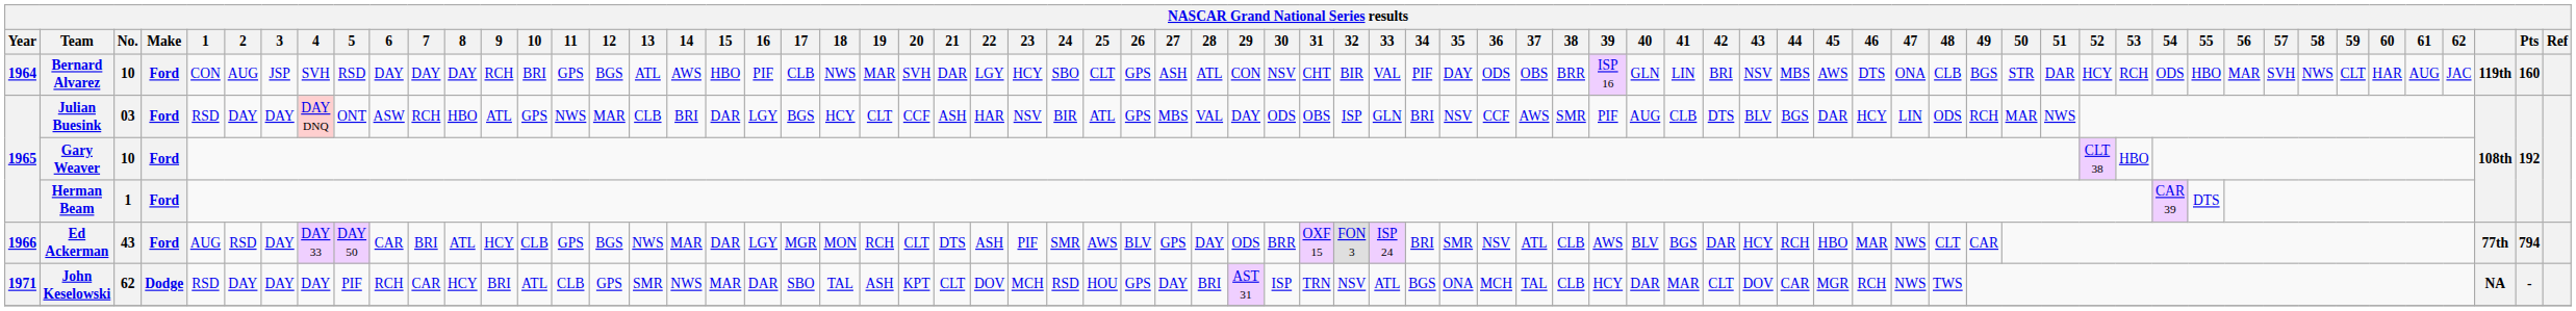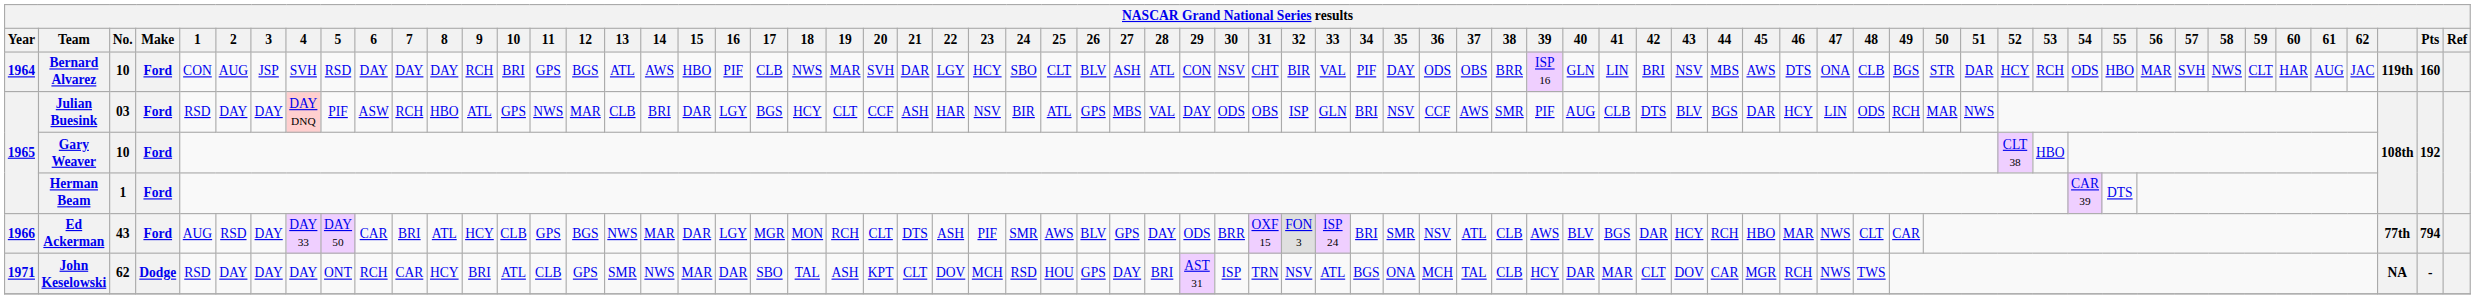Bernard Alvarez | 26: GPS -> BLV
Julian Buesink | 5: ONT -> PIF
John Keselowski | 5: PIF -> ONT
